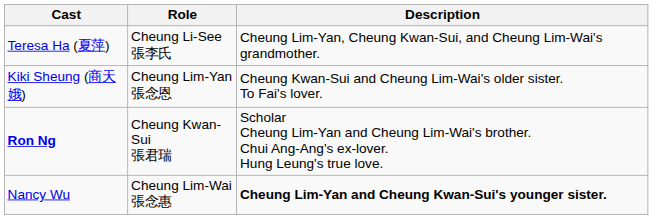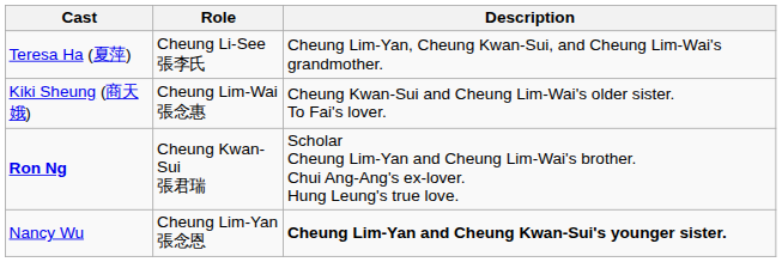Kiki Sheung (商天娥) | Role: Cheung Lim-Yan 張念恩 -> Cheung Lim-Wai 張念惠
Nancy Wu | Role: Cheung Lim-Wai 張念惠 -> Cheung Lim-Yan 張念恩
